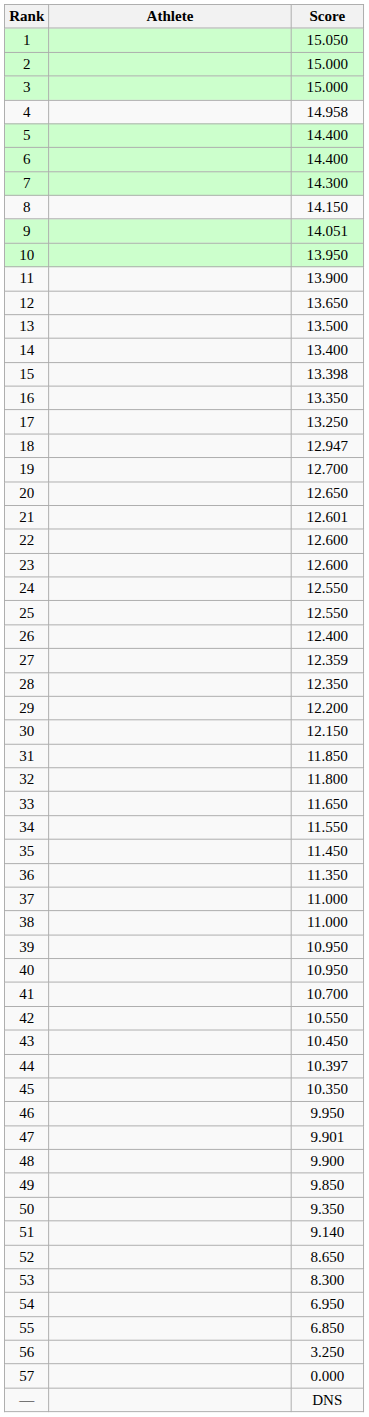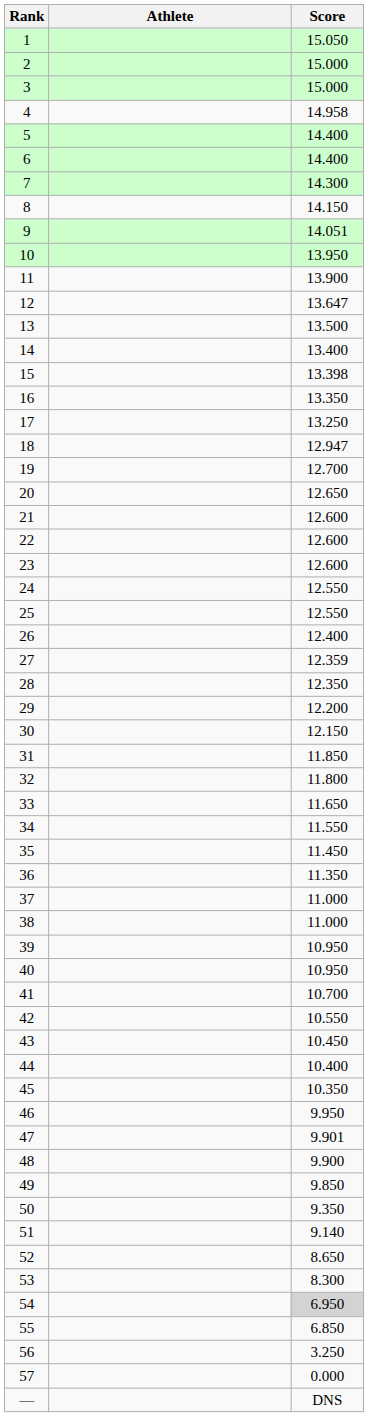12 | Score: 13.650 -> 13.647
21 | Score: 12.601 -> 12.600
44 | Score: 10.397 -> 10.400
54 | Score: no background -> lightgrey background
